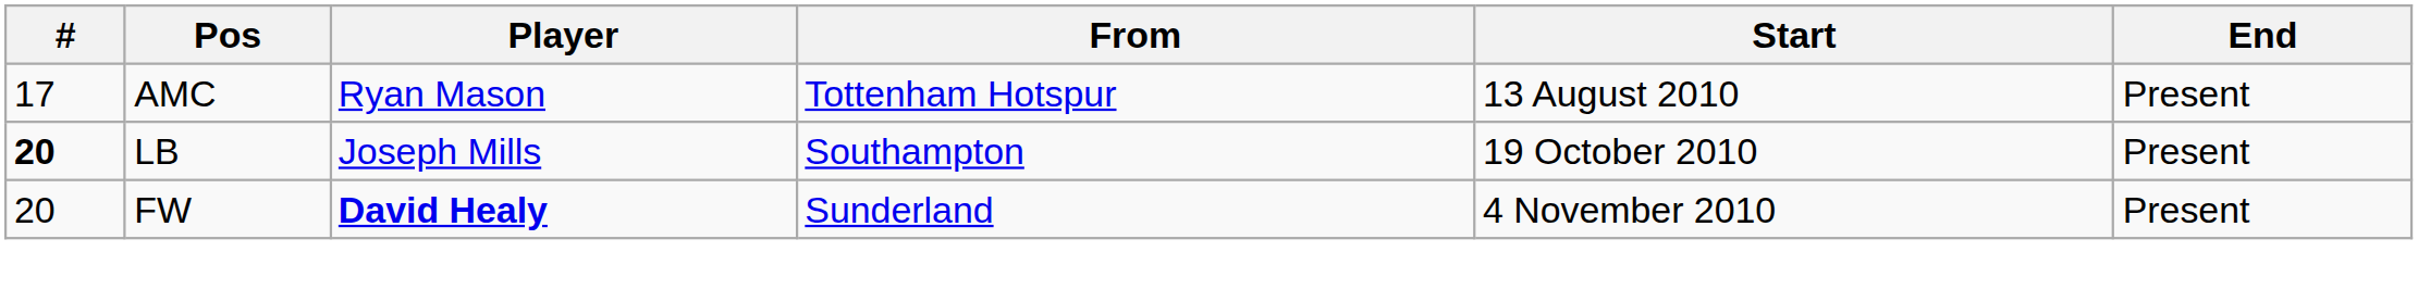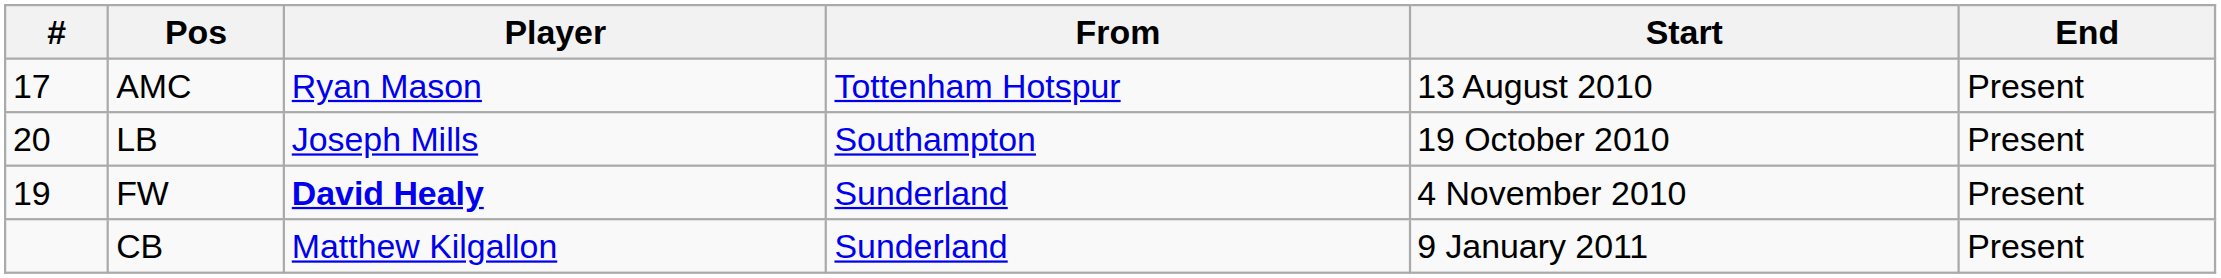LB | #: bold -> normal
FW | #: 20 -> 19
+ row: CB | Matthew Kilgallon | Sunderland | 9 January 2011 | Present
